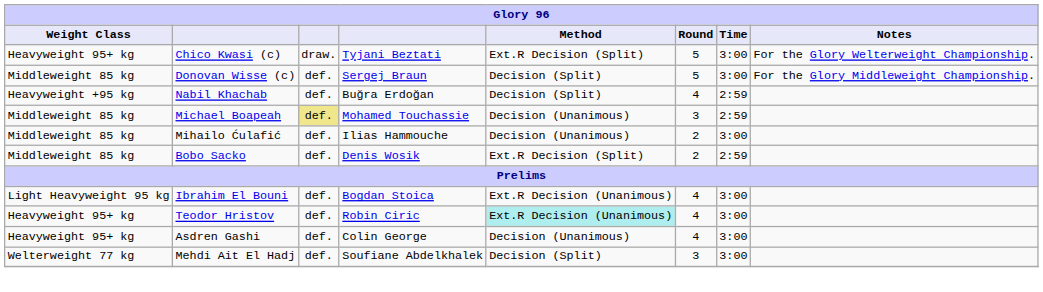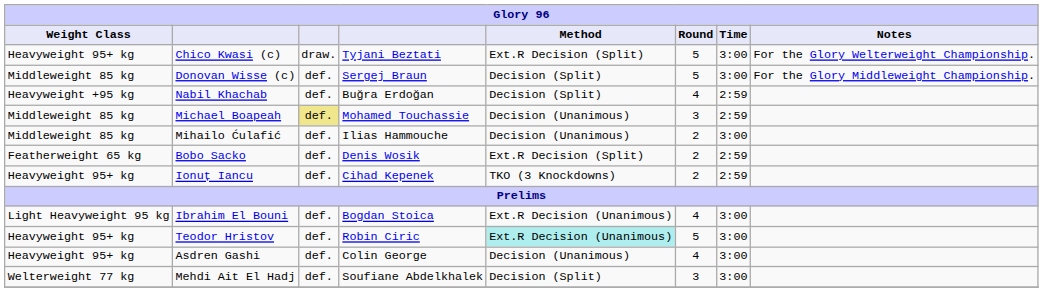Bobo Sacko | Weight Class: Middleweight 85 kg -> Featherweight 65 kg
+ row: Heavyweight 95+ kg | Ionuț Iancu | def. | Cihad Kepenek | TKO (3 Knockdowns) | 2 | 2:59
Teodor Hristov | Round: 4 -> 5
